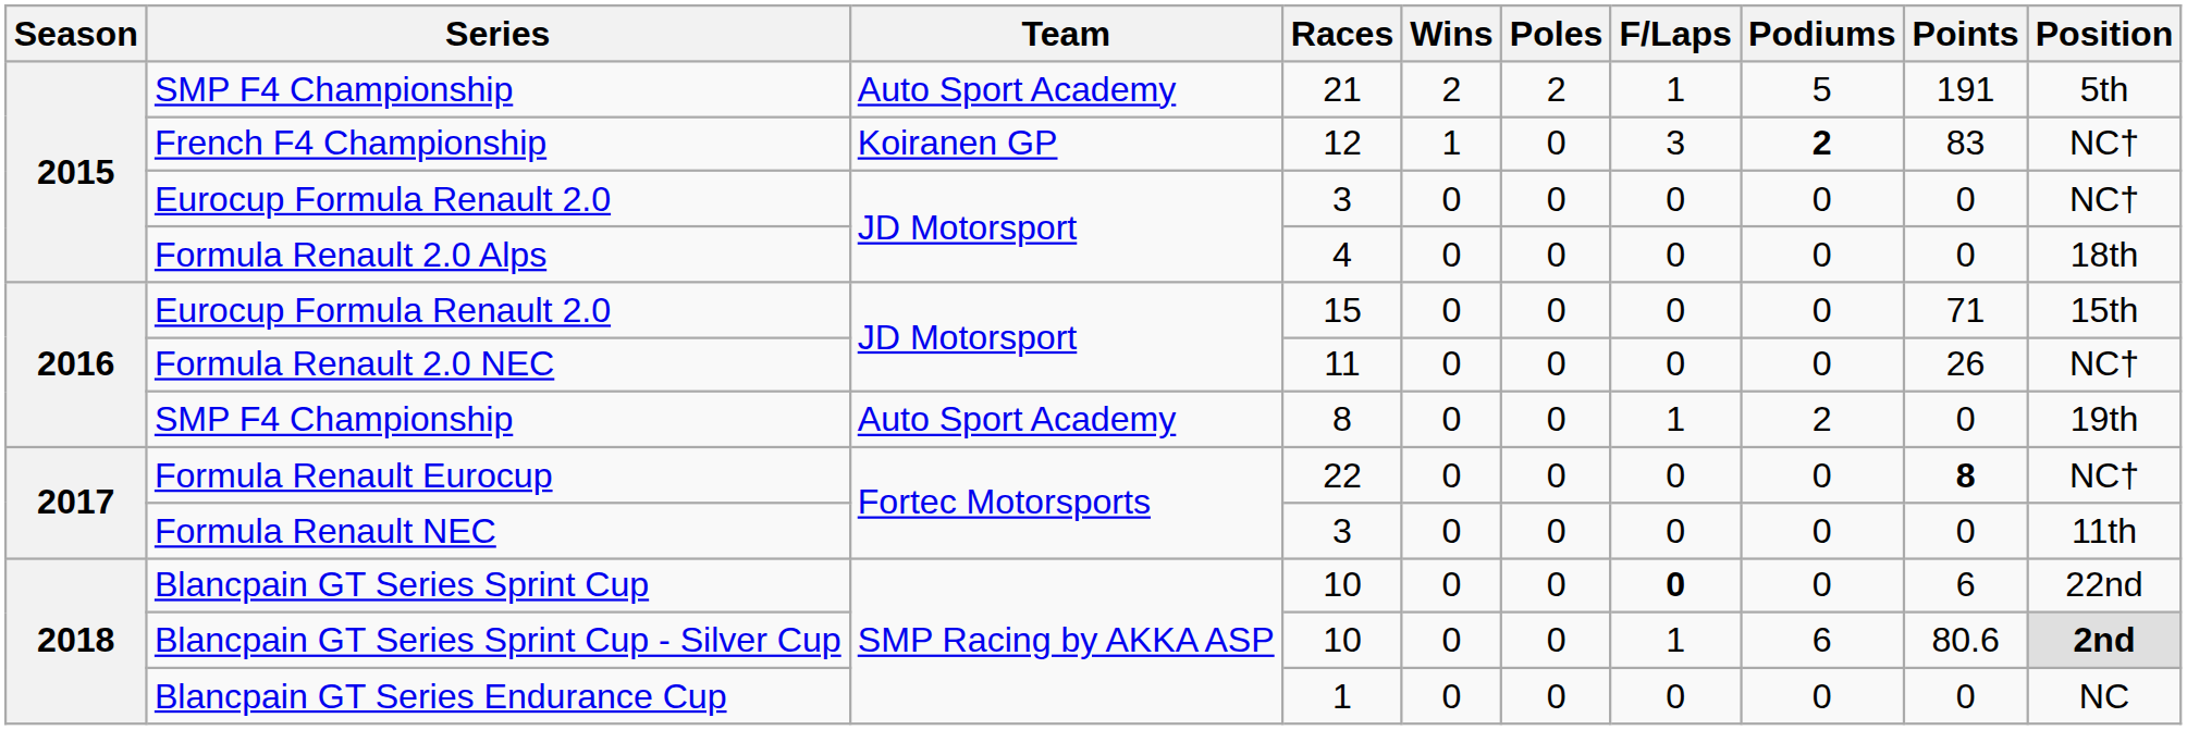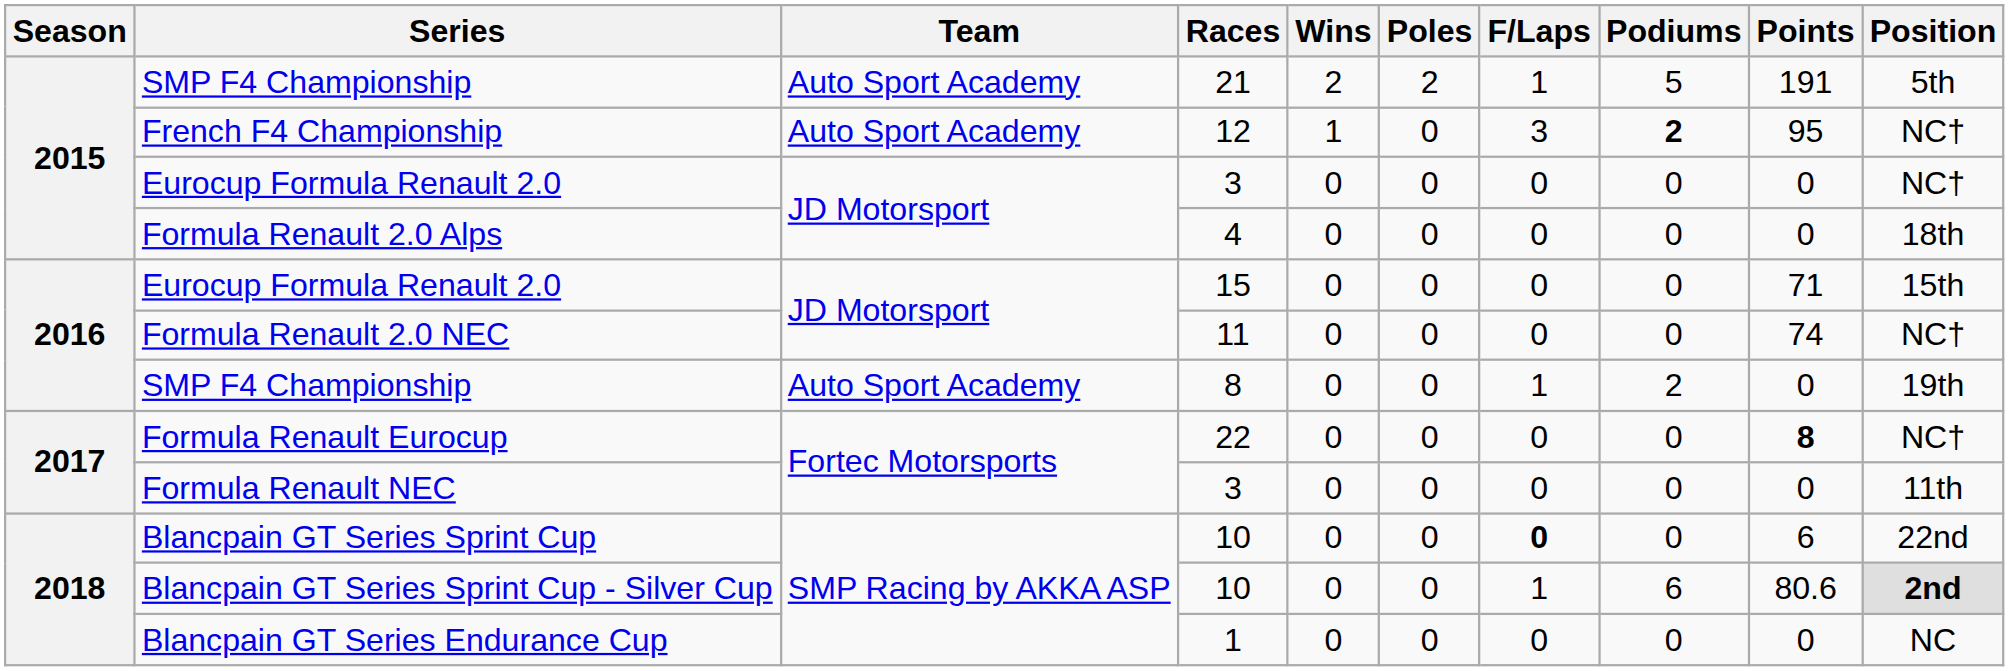French F4 Championship | Team: Koiranen GP -> Auto Sport Academy
French F4 Championship | Points: 83 -> 95
Formula Renault 2.0 NEC | Points: 26 -> 74
